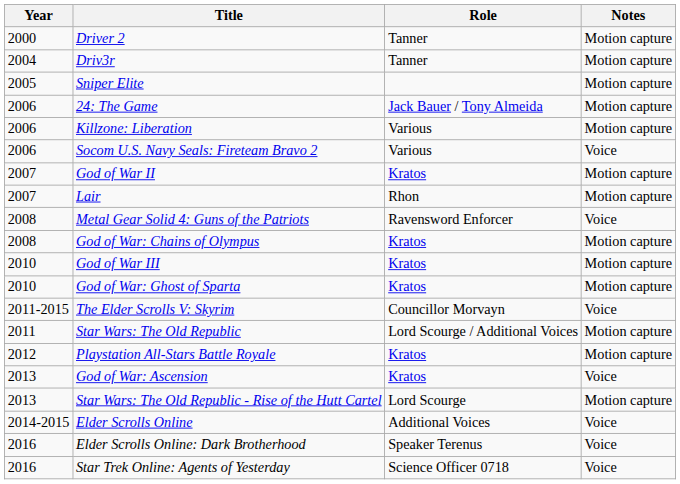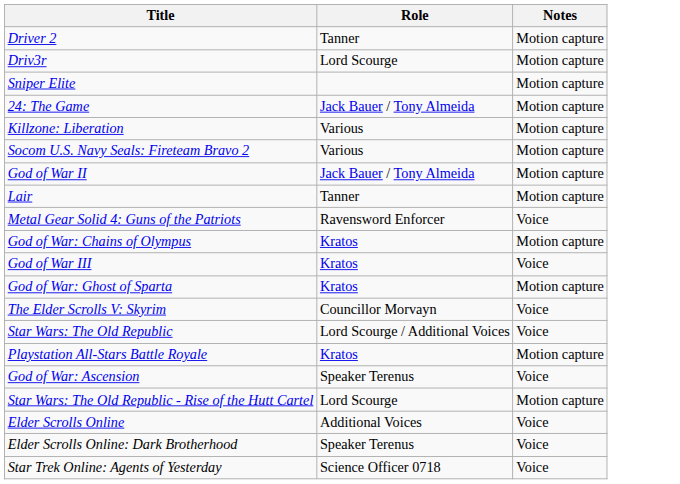- column: Year | 2000 | 2004 | 2005 | 2006 | 2006 | 2006 | 2007 | 2007 | 2008 | 2008 | 2010 | 2010 | 2011-2015 | 2011 | 2012 | 2013 | 2013 | 2014-2015 | 2016 | 2016
Driv3r | Role: Tanner -> Lord Scourge
Socom U.S. Navy Seals: Fireteam Bravo 2 | Notes: Voice -> Motion capture
God of War II | Role: Kratos -> Jack Bauer / Tony Almeida
Lair | Role: Rhon -> Tanner
God of War III | Notes: Motion capture -> Voice
Star Wars: The Old Republic | Notes: Motion capture -> Voice
God of War: Ascension | Role: Kratos -> Speaker Terenus
